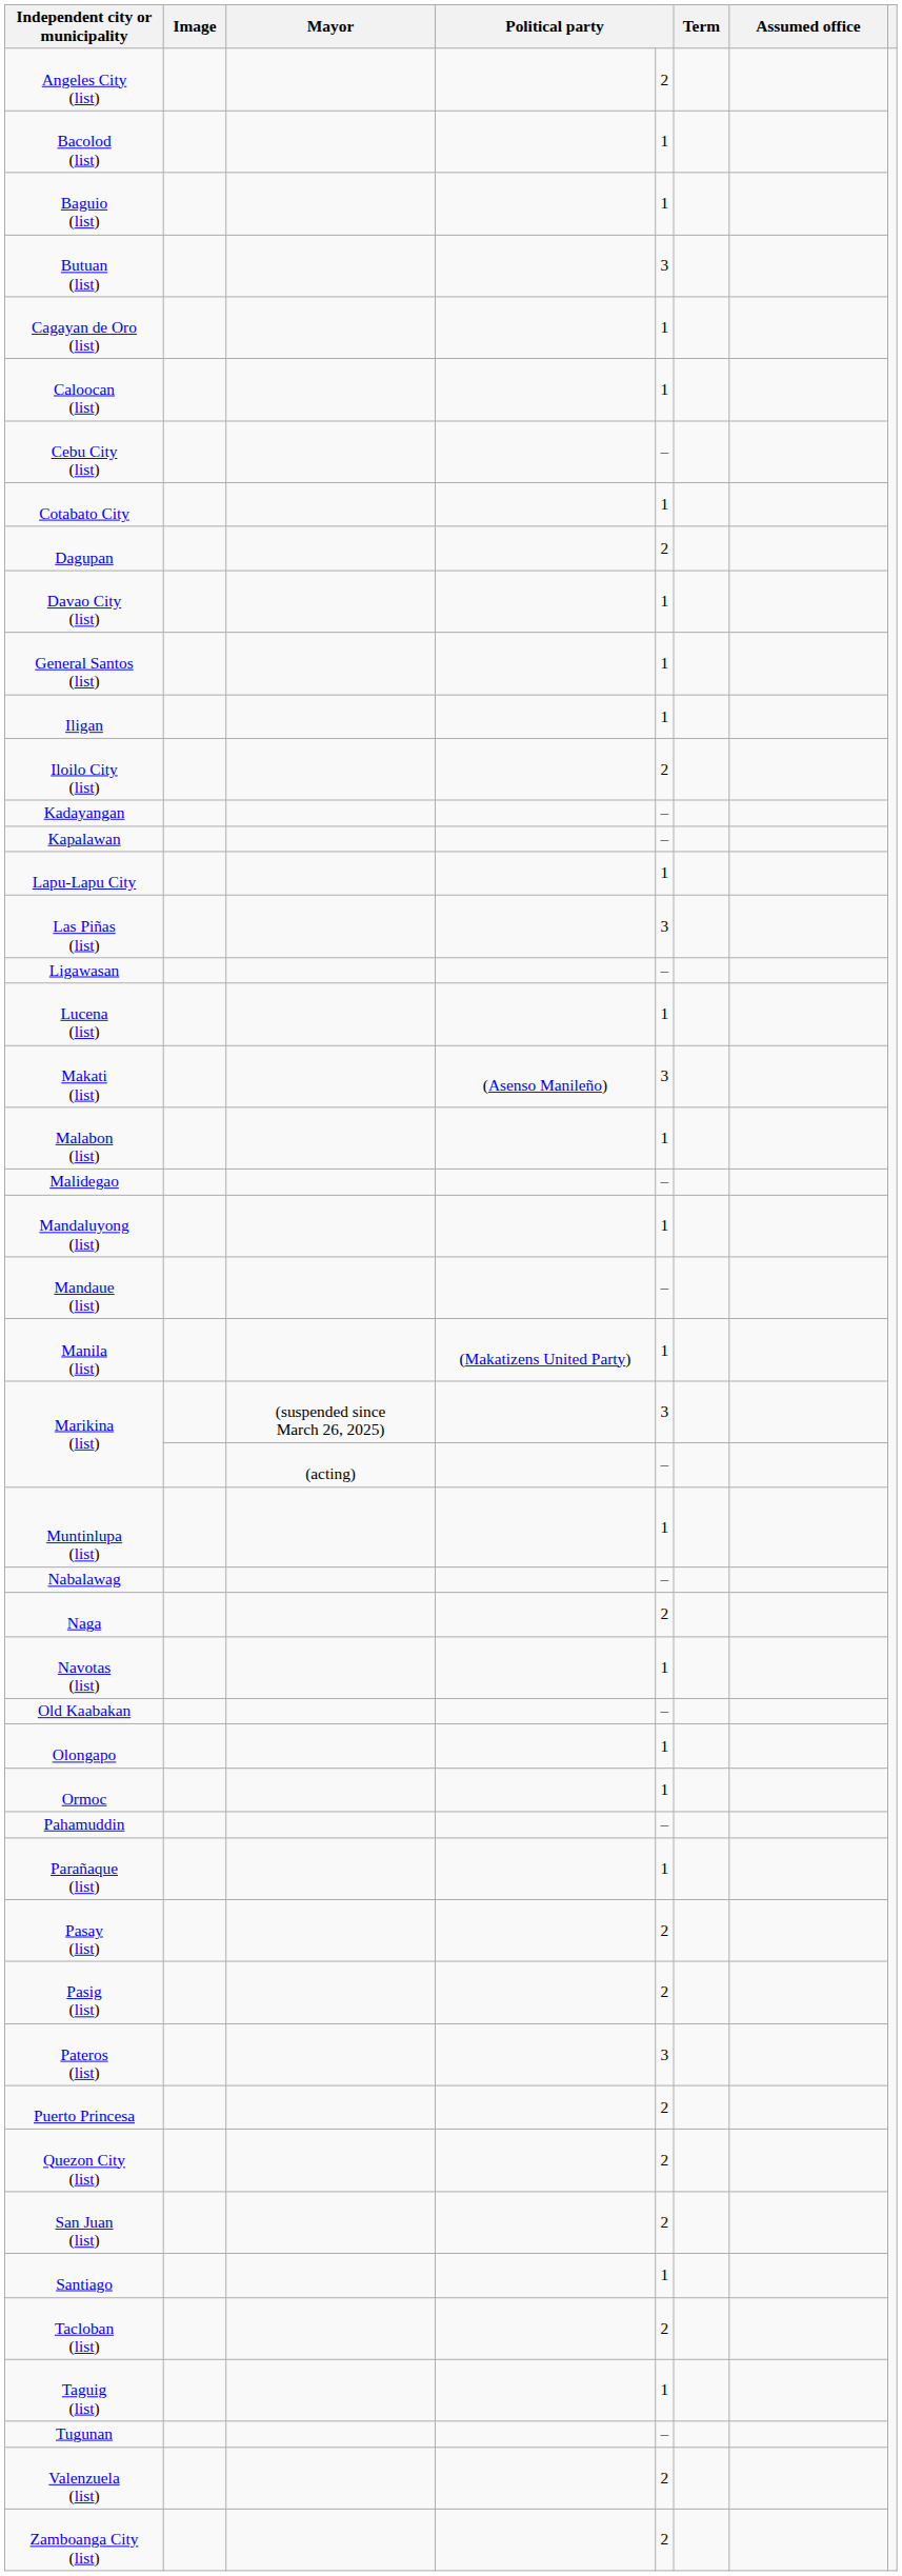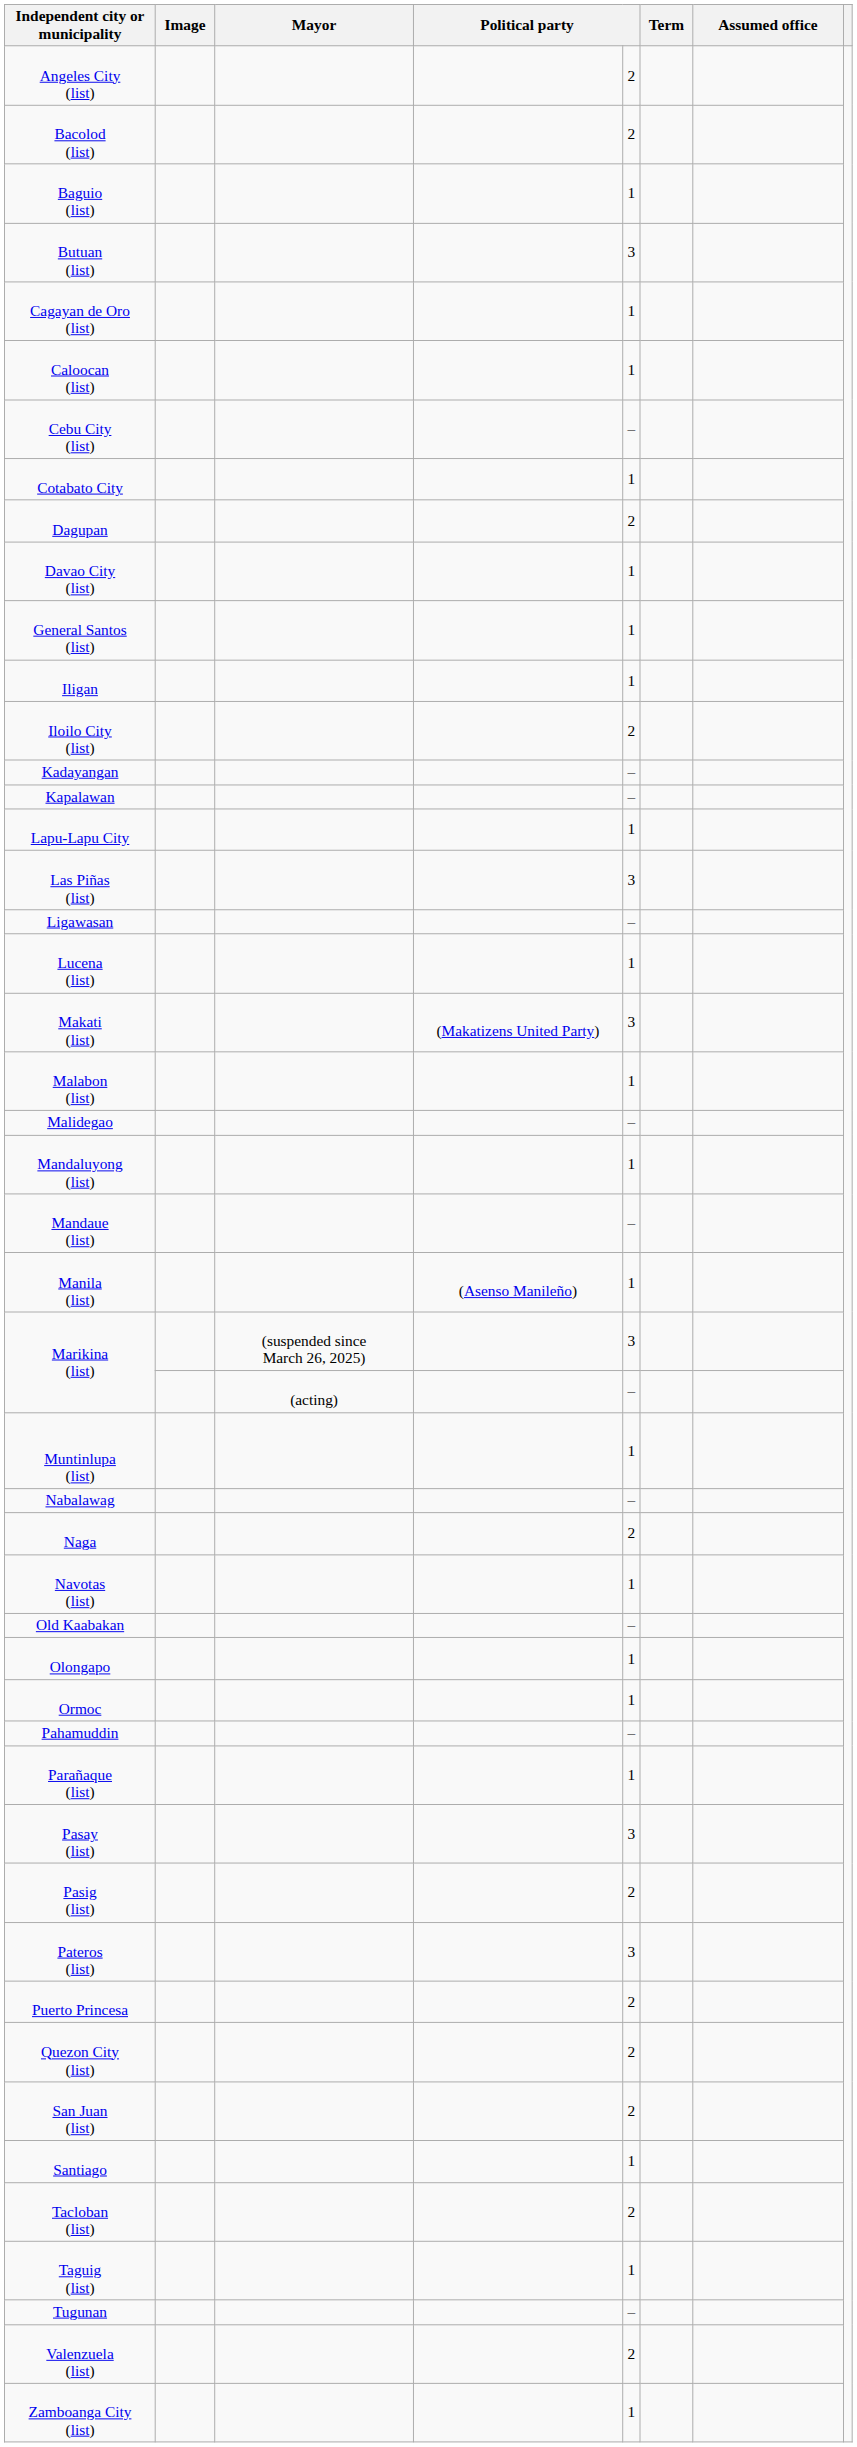Bacolod (list) | column 5: 1 -> 2
Makati (list) | column 4: (Asenso Manileño) -> (Makatizens United Party)
Manila (list) | column 4: (Makatizens United Party) -> (Asenso Manileño)
Pasay (list) | column 5: 2 -> 3
Zamboanga City (list) | column 5: 2 -> 1
